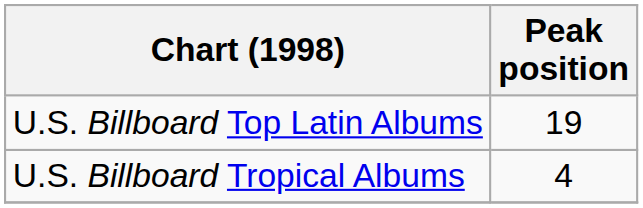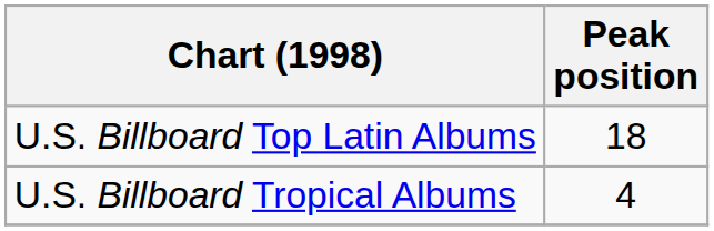U.S. Billboard Top Latin Albums | Peak position: 19 -> 18
